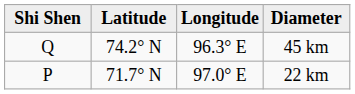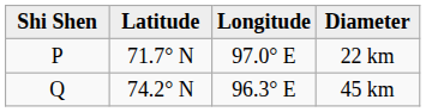rows swapped: 22 km <-> 45 km
